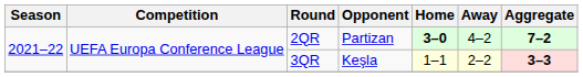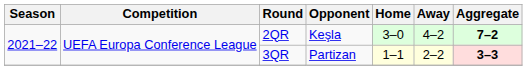2QR | Opponent: Partizan -> Keşla
2QR | Home: bold -> normal
3QR | Opponent: Keşla -> Partizan
